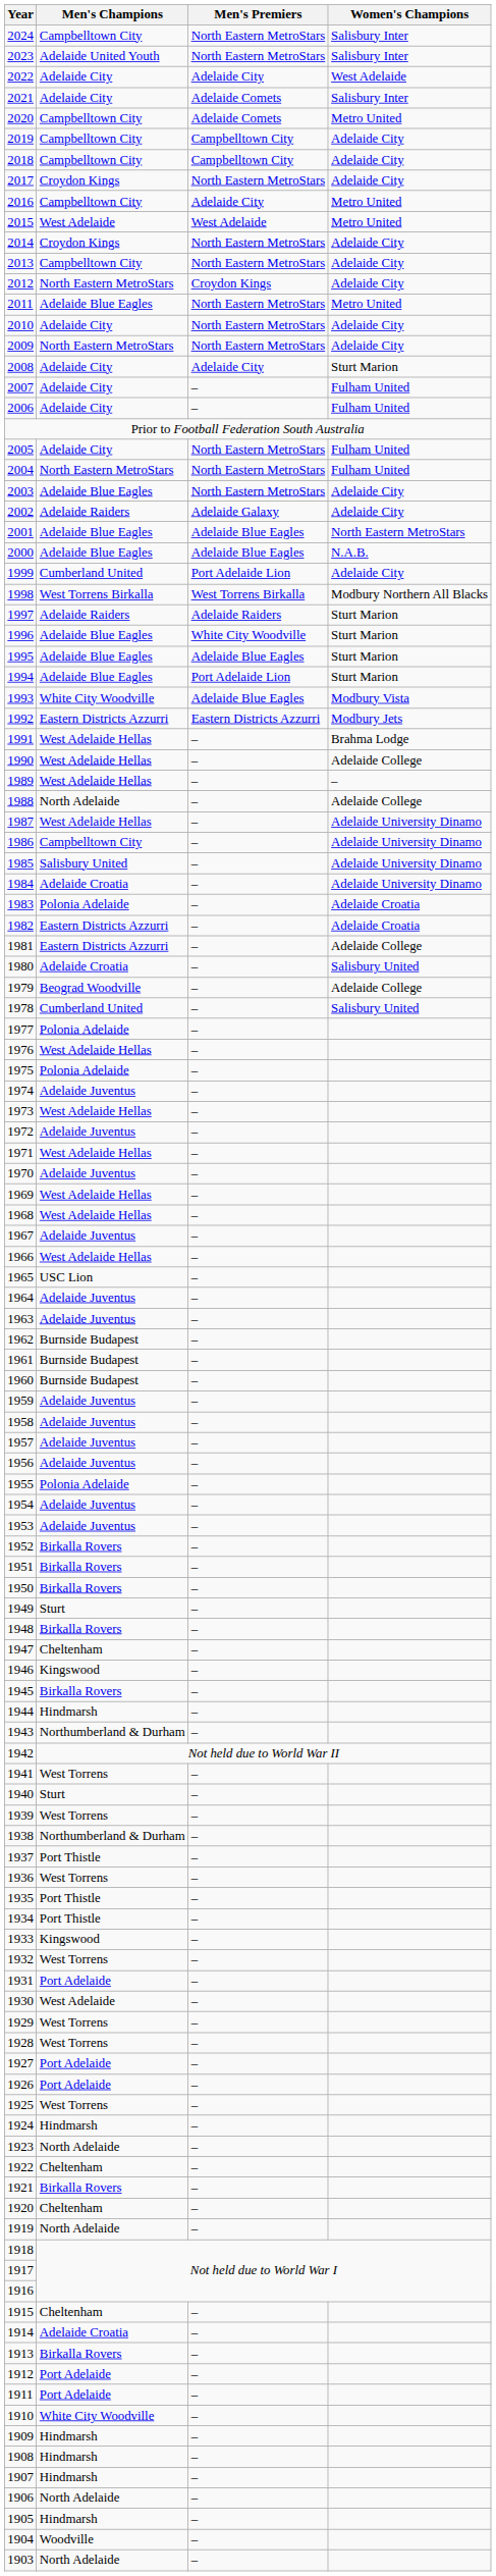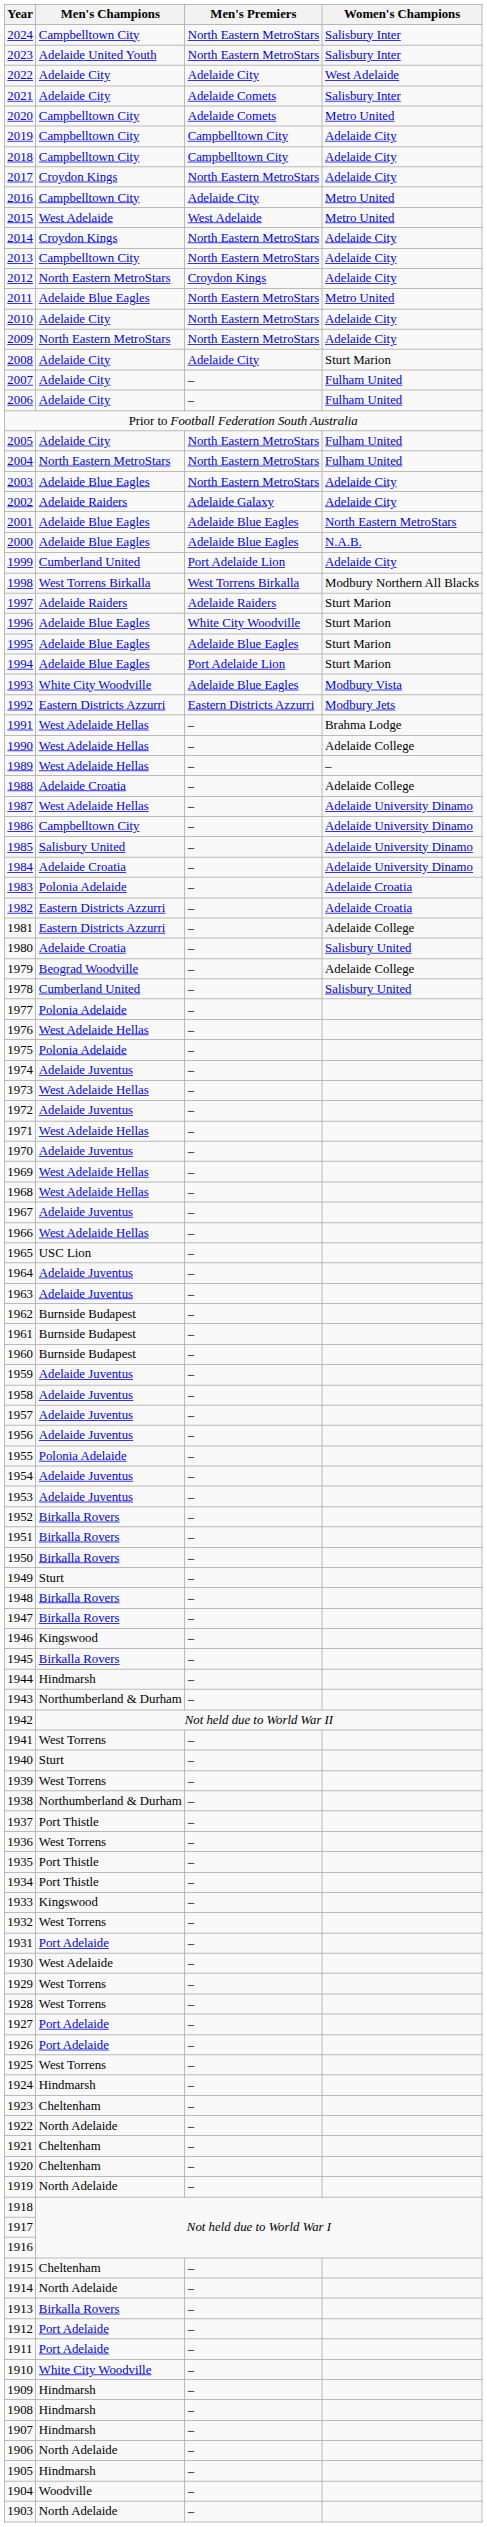1988 | Men's Champions: North Adelaide -> Adelaide Croatia
1947 | Men's Champions: Cheltenham -> Birkalla Rovers
1923 | Men's Champions: North Adelaide -> Cheltenham
1922 | Men's Champions: Cheltenham -> North Adelaide
1921 | Men's Champions: Birkalla Rovers -> Cheltenham
1914 | Men's Champions: Adelaide Croatia -> North Adelaide
